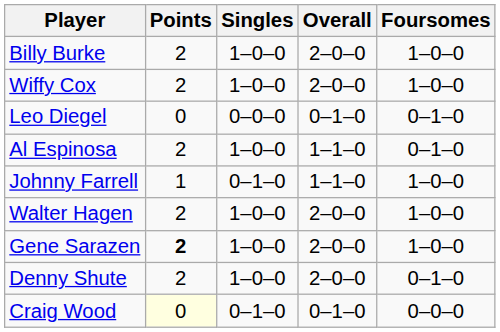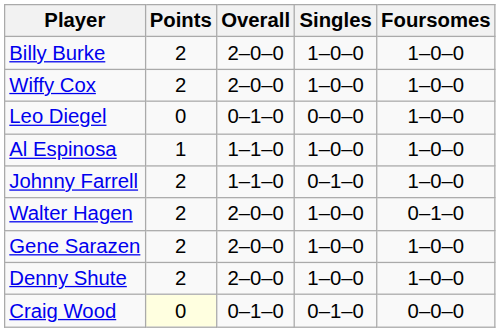columns swapped: Overall <-> Singles
Leo Diegel | Foursomes: 0–1–0 -> 1–0–0
Al Espinosa | Points: 2 -> 1
Al Espinosa | Foursomes: 0–1–0 -> 1–0–0
Johnny Farrell | Points: 1 -> 2
Walter Hagen | Foursomes: 1–0–0 -> 0–1–0
Gene Sarazen | Points: bold -> normal
Denny Shute | Foursomes: 0–1–0 -> 1–0–0
